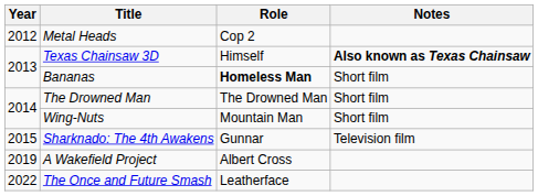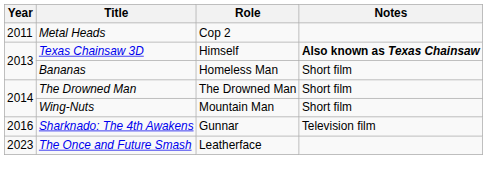Metal Heads | Year: 2012 -> 2011
Bananas | Role: bold -> normal
Sharknado: The 4th Awakens | Year: 2015 -> 2016
- row: 2019 | A Wakefield Project | Albert Cross
The Once and Future Smash | Year: 2022 -> 2023
